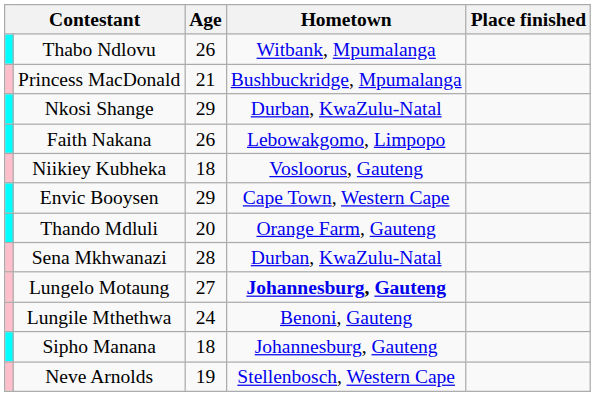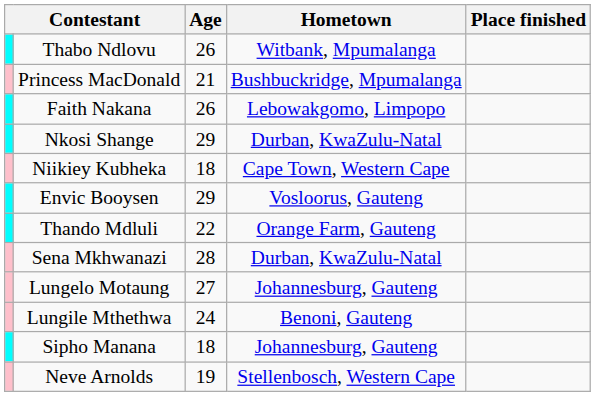rows swapped: Faith Nakana <-> Nkosi Shange
Niikiey Kubheka | Hometown: Vosloorus, Gauteng -> Cape Town, Western Cape
Envic Booysen | Hometown: Cape Town, Western Cape -> Vosloorus, Gauteng
Thando Mdluli | Age: 20 -> 22
Lungelo Motaung | Hometown: bold -> normal
